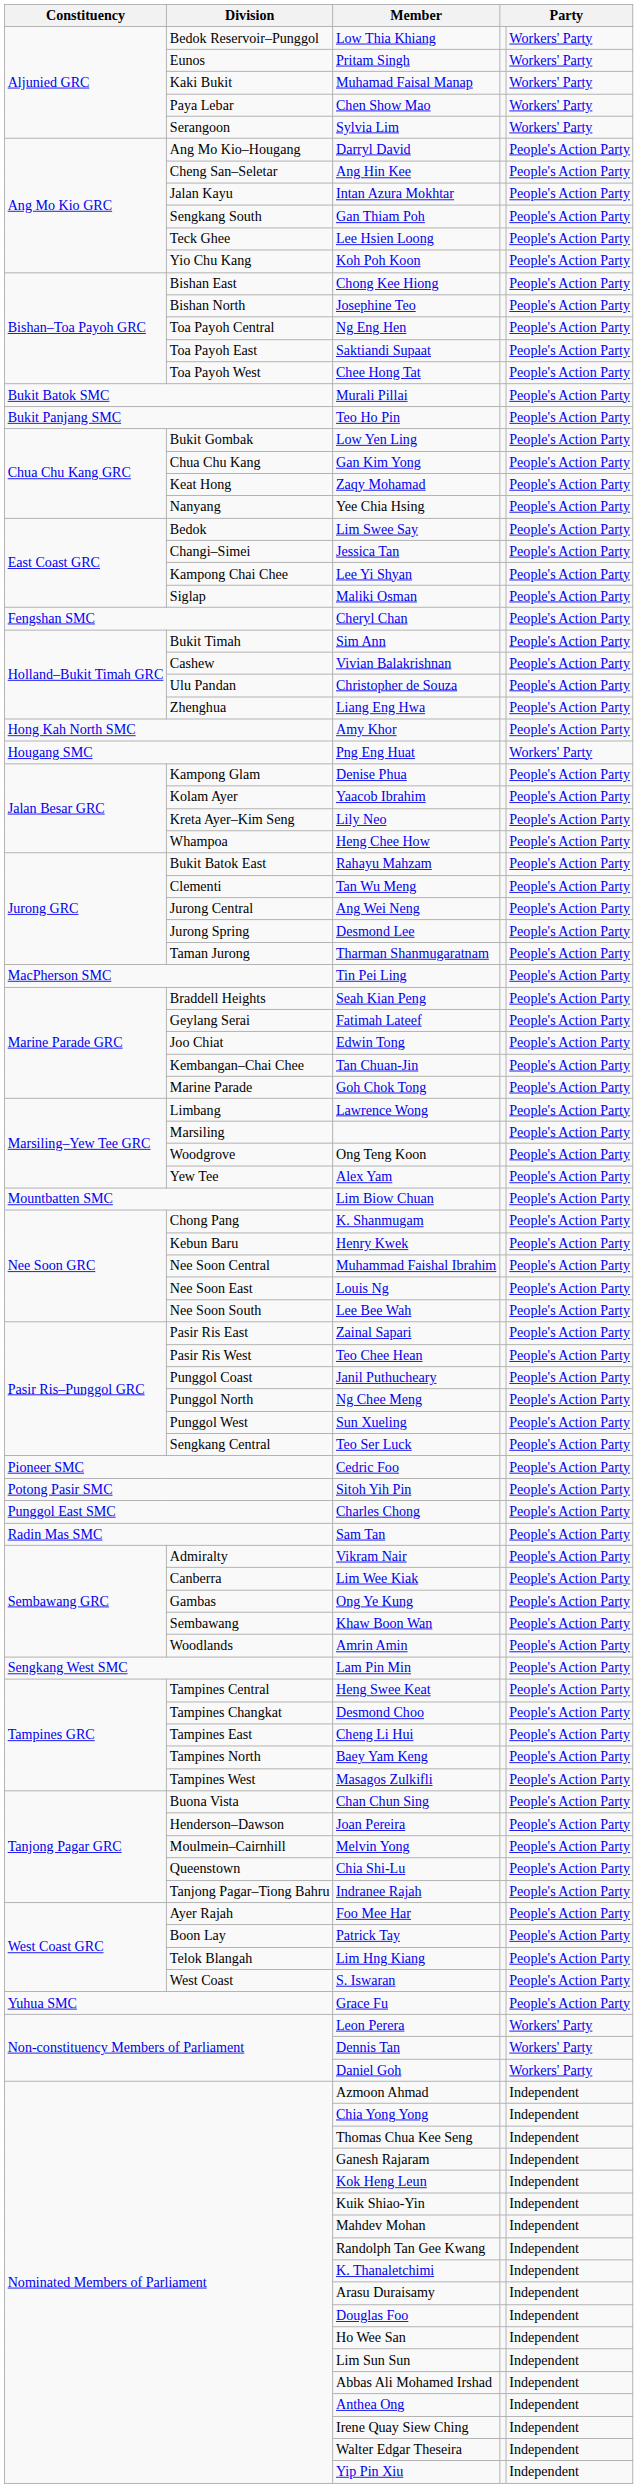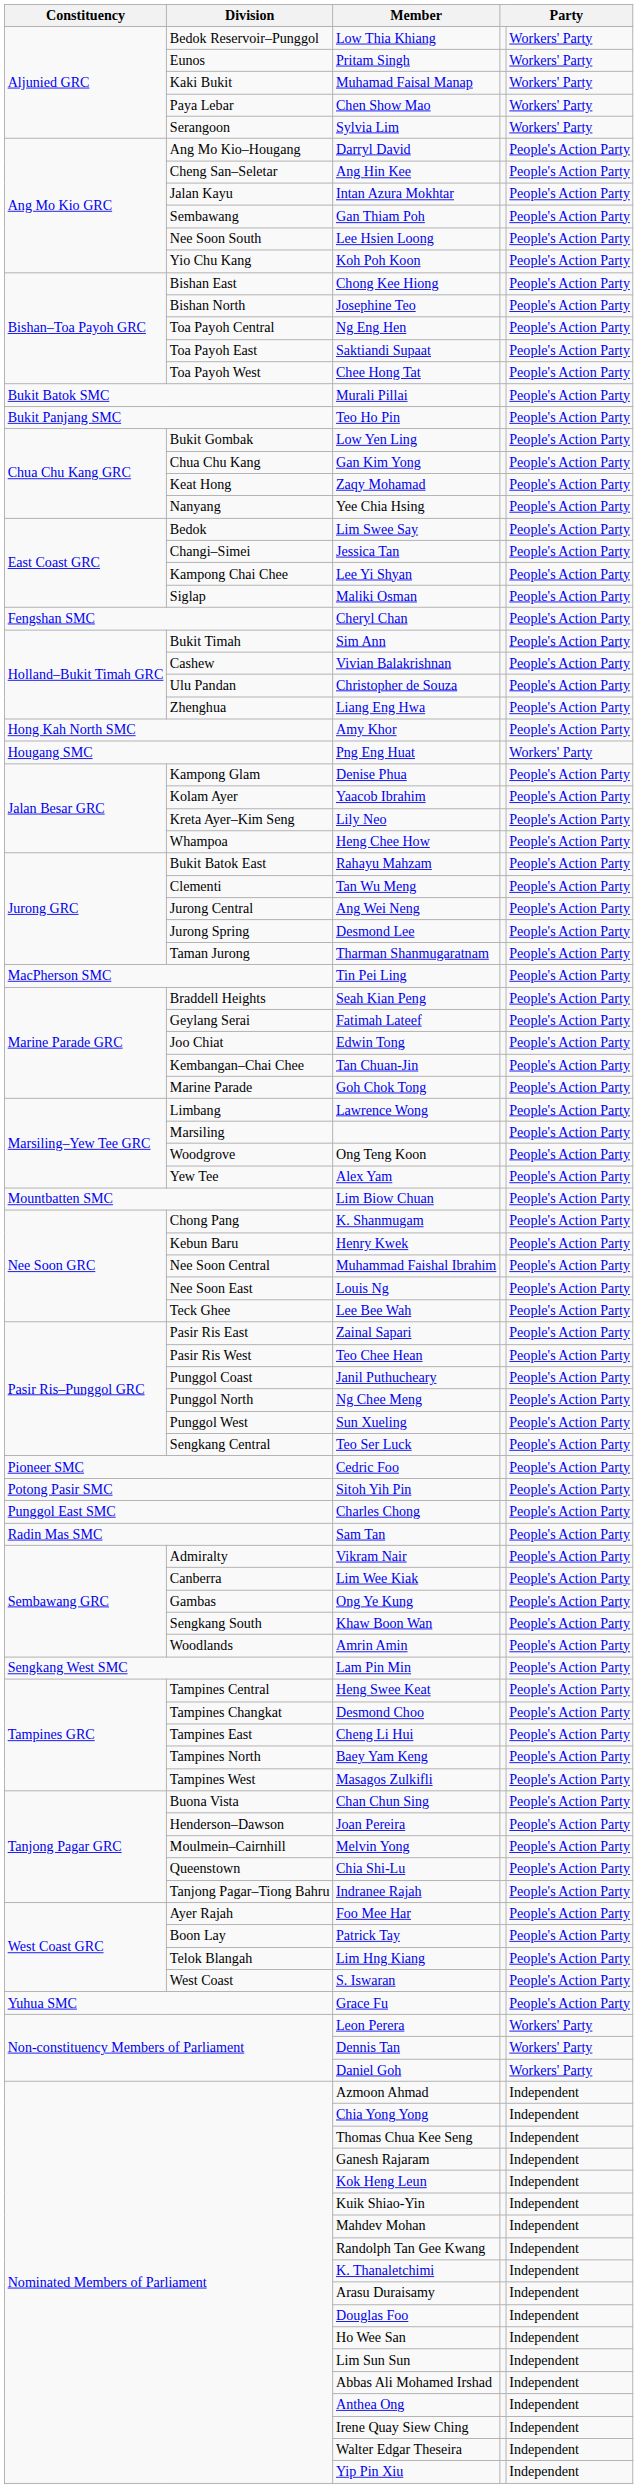Gan Thiam Poh | Division: Sengkang South -> Sembawang
Lee Hsien Loong | Division: Teck Ghee -> Nee Soon South
Lee Bee Wah | Division: Nee Soon South -> Teck Ghee
Khaw Boon Wan | Division: Sembawang -> Sengkang South
